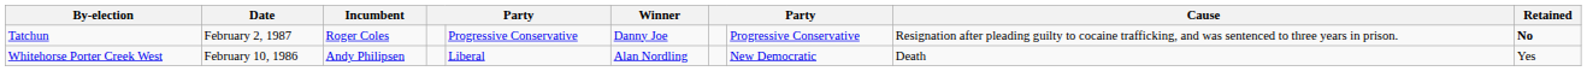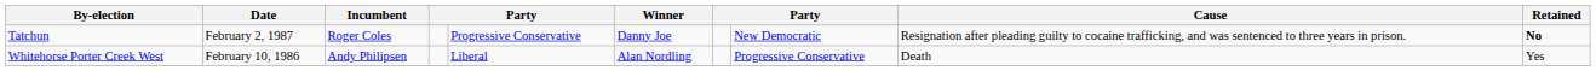Tatchun | column 8: Progressive Conservative -> New Democratic
Whitehorse Porter Creek West | column 8: New Democratic -> Progressive Conservative
